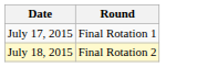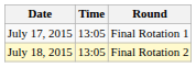+ column: Time | 13:05 | 13:05
